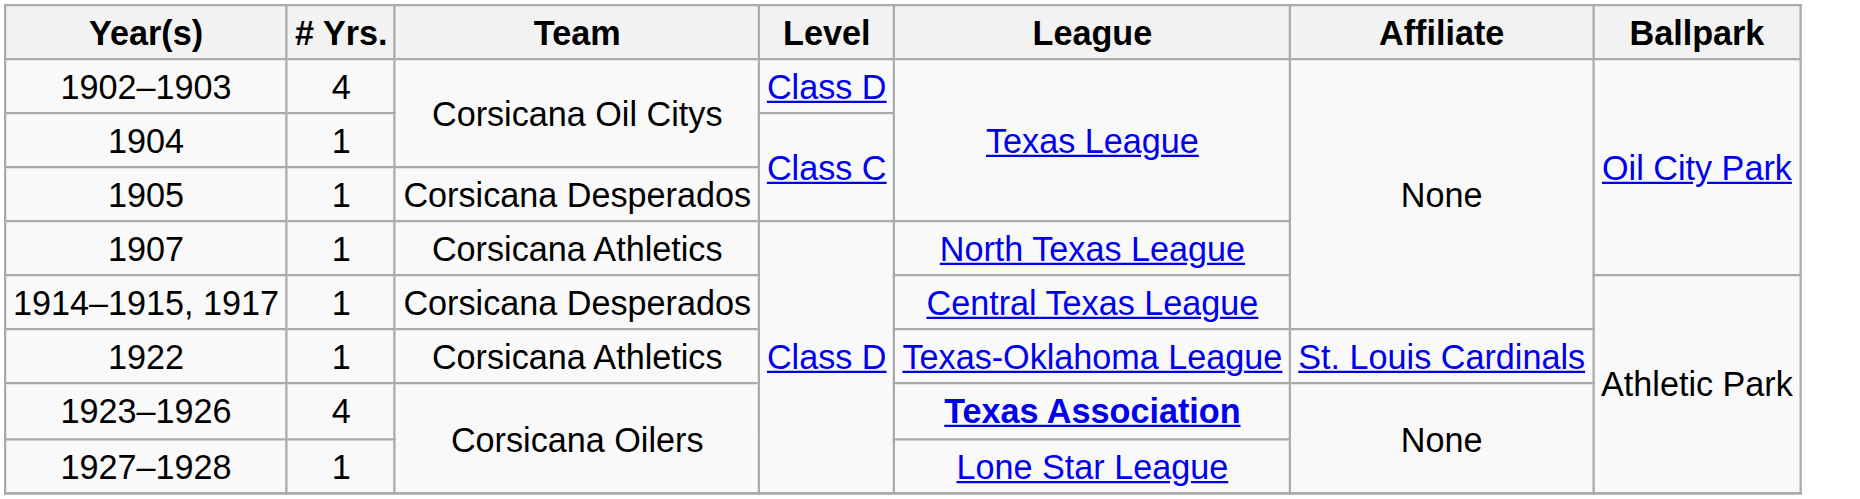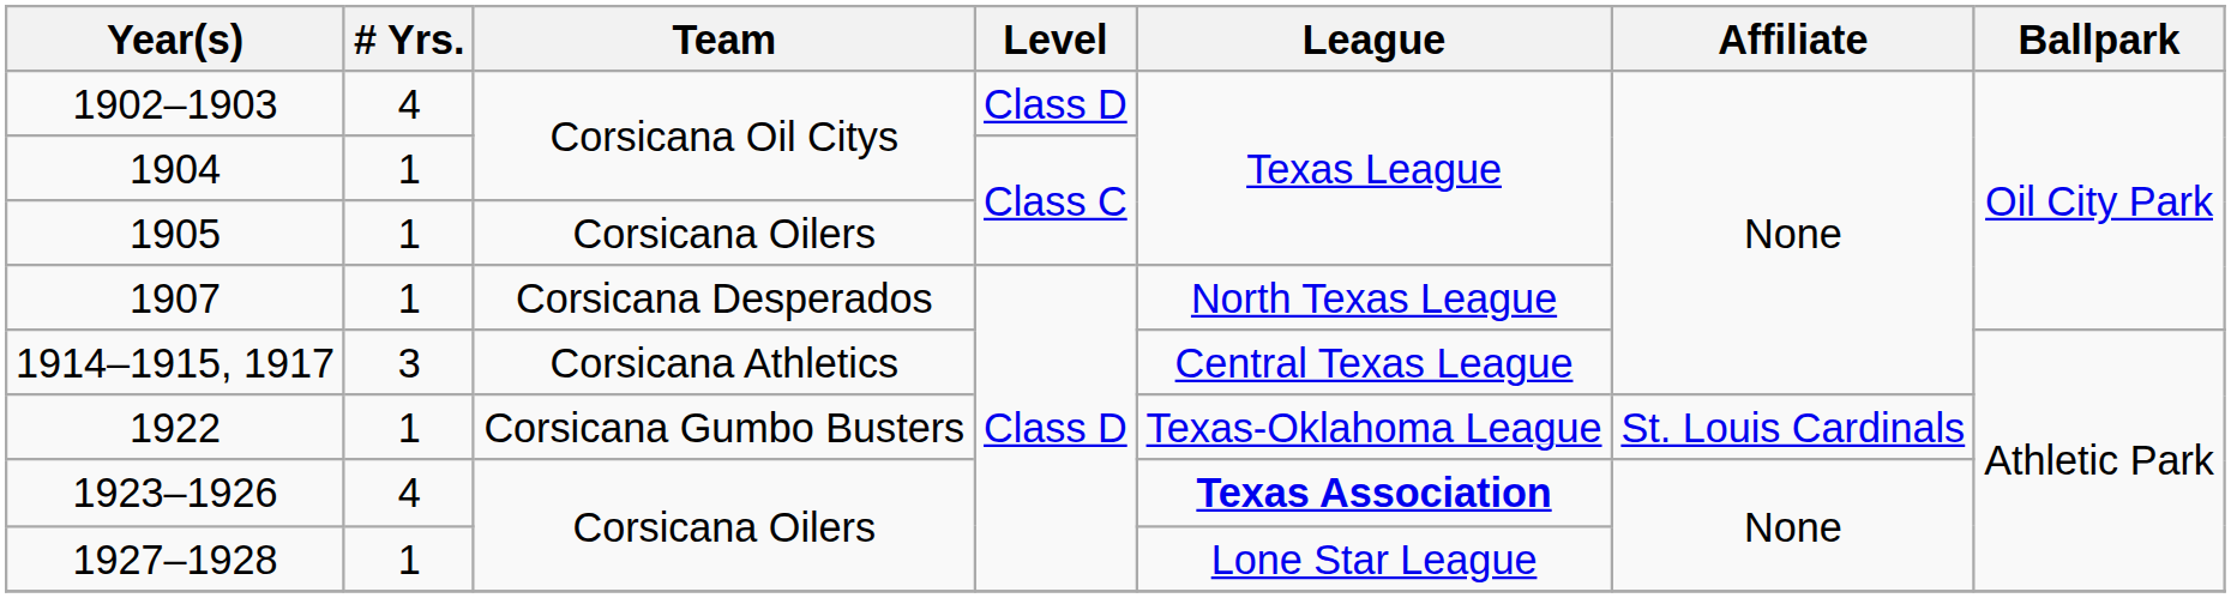1905 | Team: Corsicana Desperados -> Corsicana Oilers
1907 | Team: Corsicana Athletics -> Corsicana Desperados
1914–1915, 1917 | # Yrs.: 1 -> 3
1914–1915, 1917 | Team: Corsicana Desperados -> Corsicana Athletics
1922 | Team: Corsicana Athletics -> Corsicana Gumbo Busters
